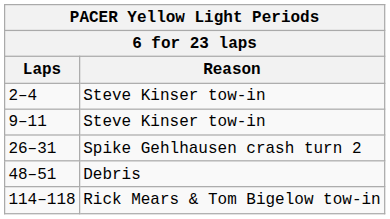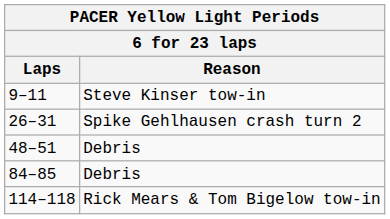- row: 2–4 | Steve Kinser tow-in
+ row: 84–85 | Debris
